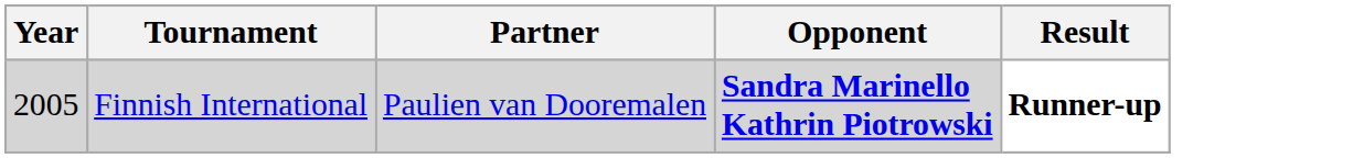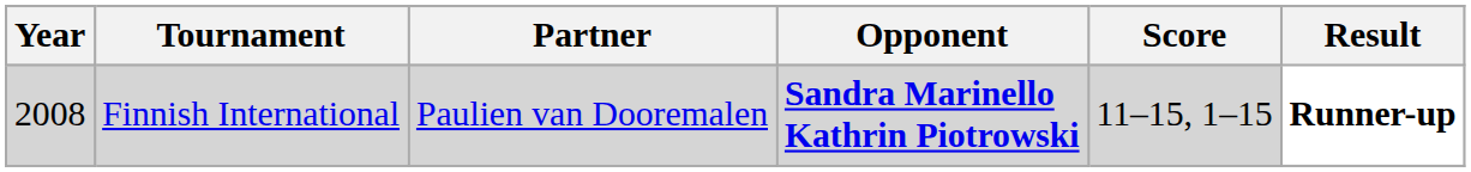+ column: Score | 11–15, 1–15
Finnish International | Year: 2005 -> 2008
